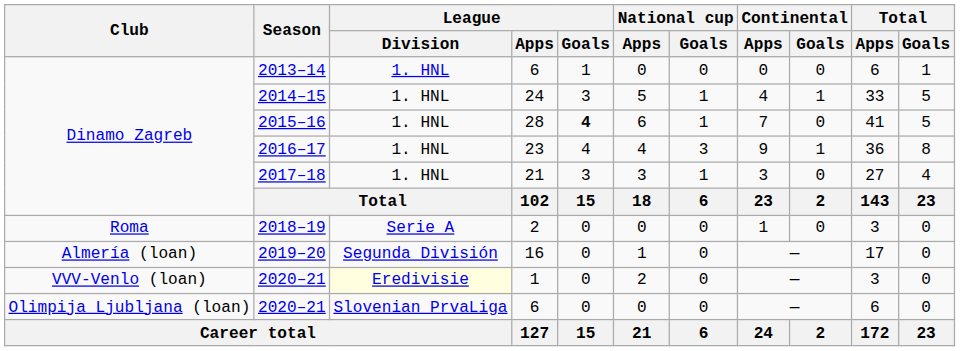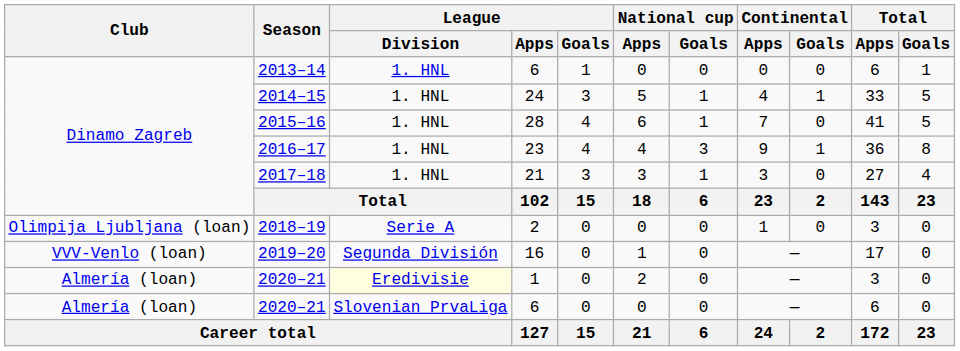2015–16 | League / Goals: bold -> normal
2018–19 | Club: Roma -> Olimpija Ljubljana (loan)
2019–20 | Club: Almería (loan) -> VVV-Venlo (loan)
2020–21 / 1 | Club: VVV-Venlo (loan) -> Almería (loan)
2020–21 / 6 | Club: Olimpija Ljubljana (loan) -> Almería (loan)
